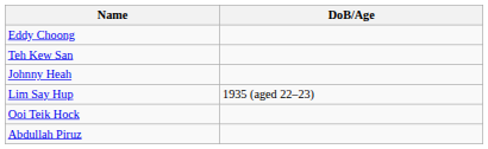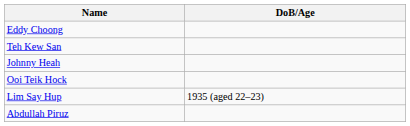rows swapped: Lim Say Hup <-> Ooi Teik Hock
